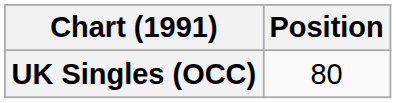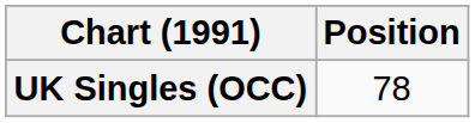UK Singles (OCC) | Position: 80 -> 78
